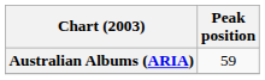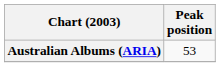Australian Albums (ARIA) | Peak position: 59 -> 53
